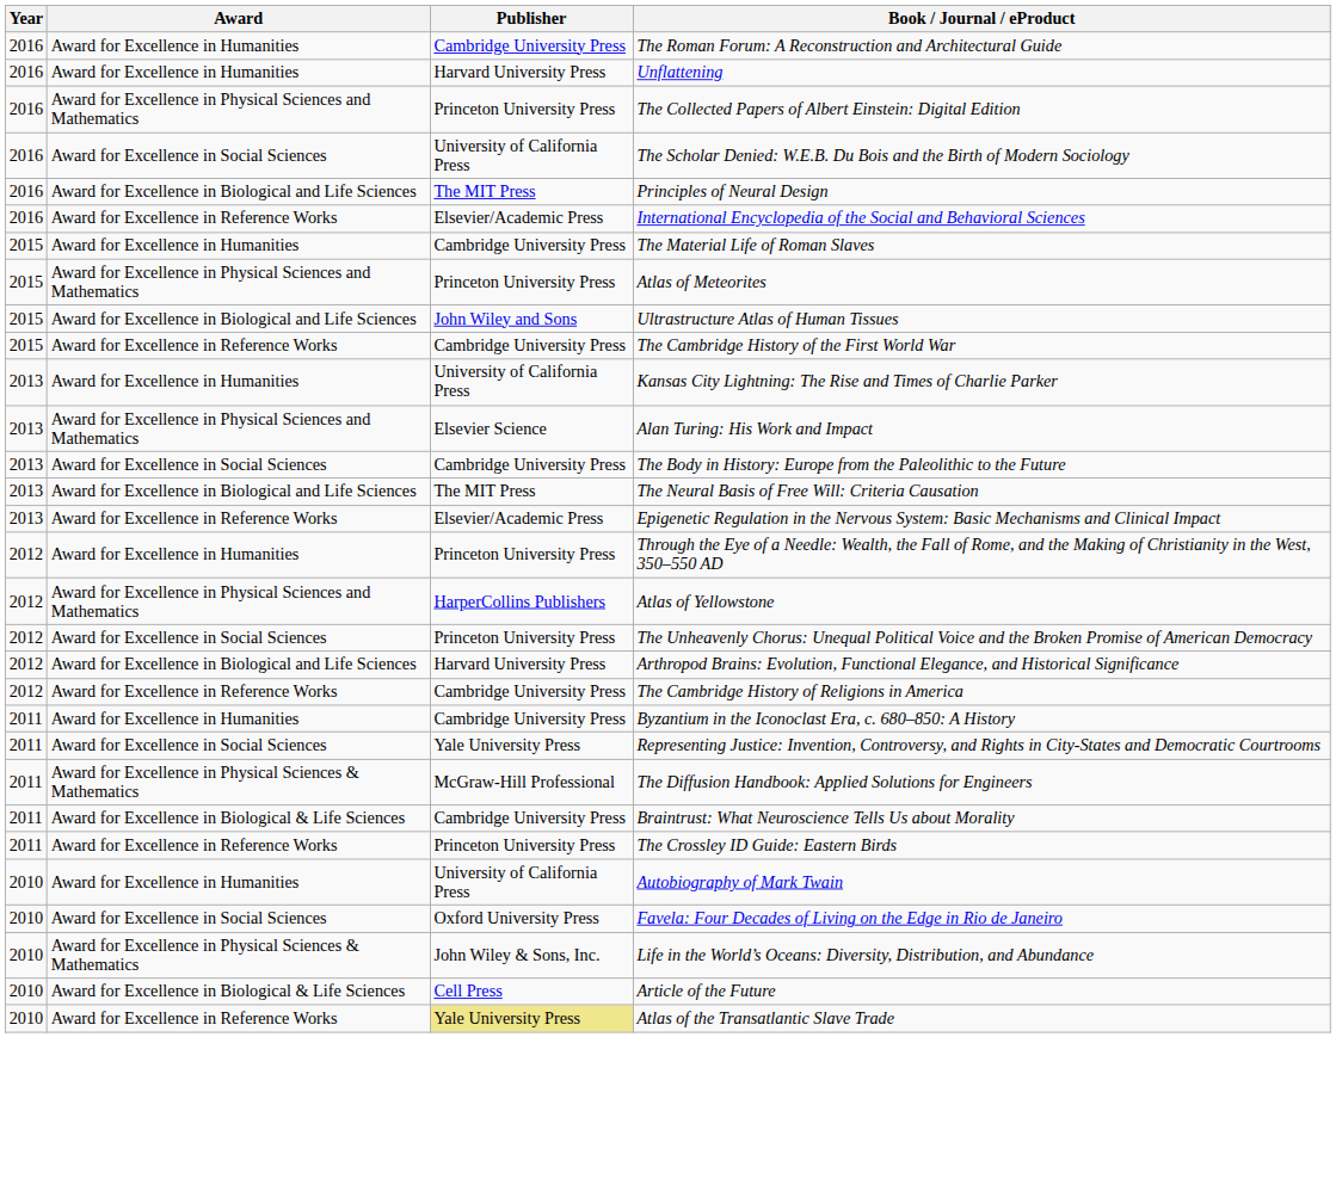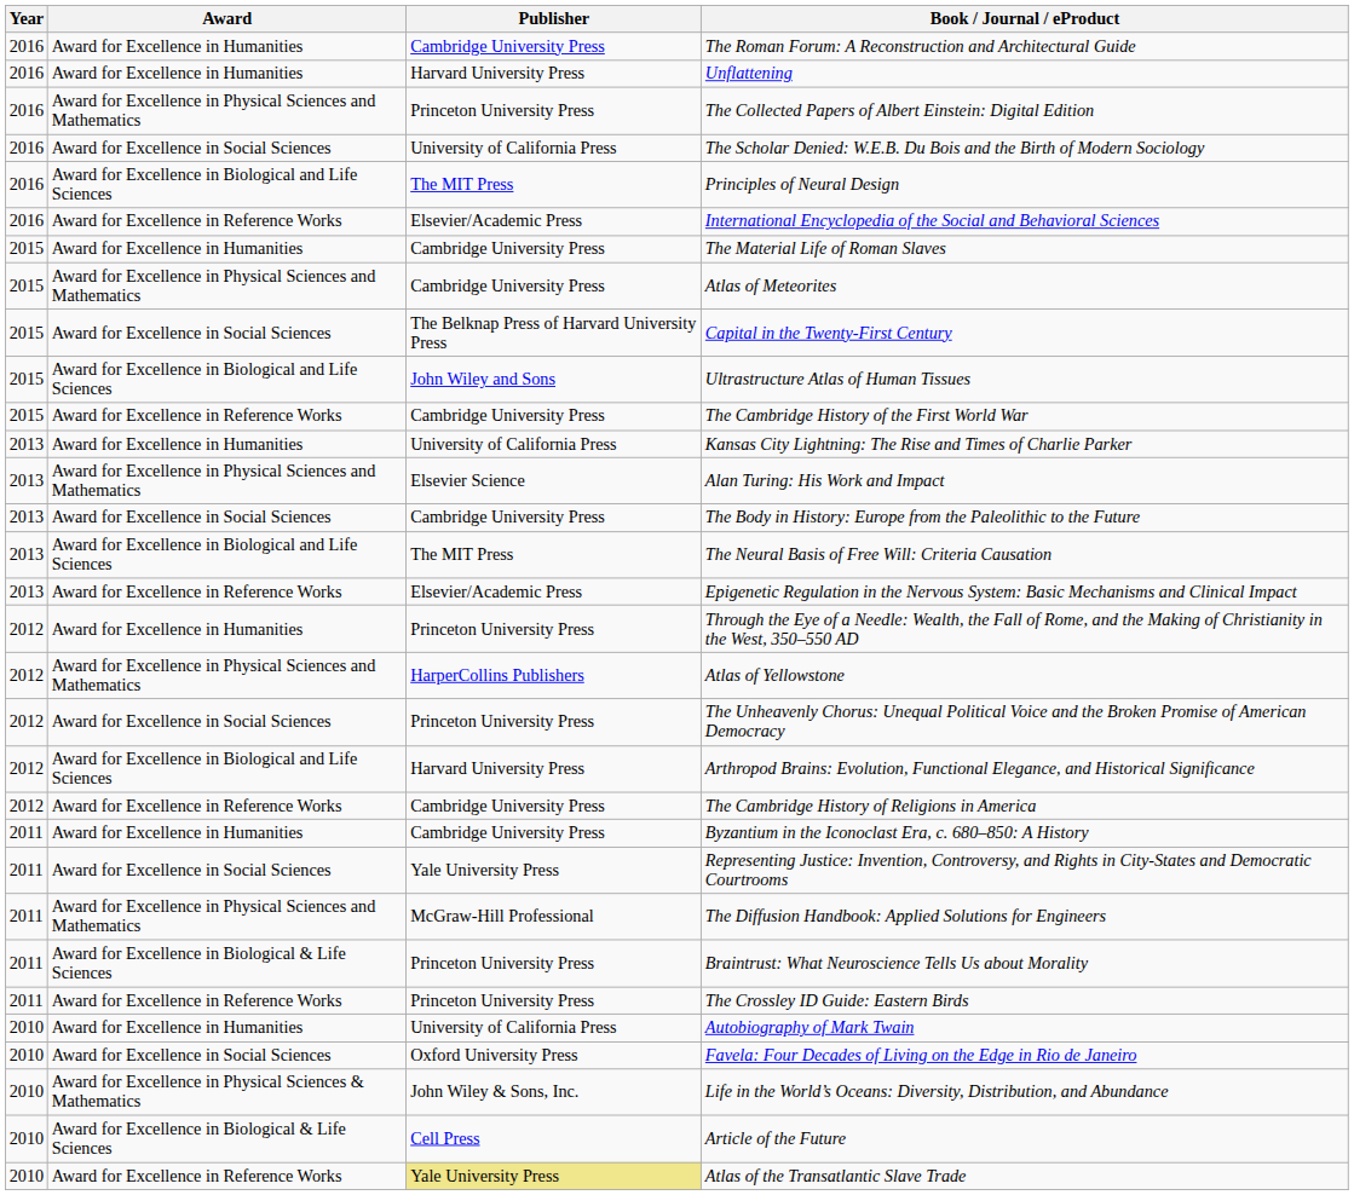Atlas of Meteorites | Publisher: Princeton University Press -> Cambridge University Press
+ row: 2015 | Award for Excellence in Social Sciences | The Belknap Press of Harvard University Press | Capital in the Twenty-First Century
The Diffusion Handbook: Applied Solutions for Engineers | Award: Award for Excellence in Physical Sciences & Mathematics -> Award for Excellence in Physical Sciences and Mathematics
Braintrust: What Neuroscience Tells Us about Morality | Publisher: Cambridge University Press -> Princeton University Press
